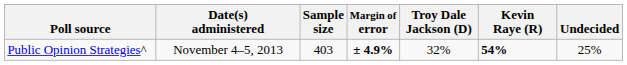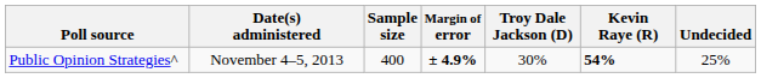Public Opinion Strategies^ | Sample size: 403 -> 400
Public Opinion Strategies^ | Troy Dale Jackson (D): 32% -> 30%
